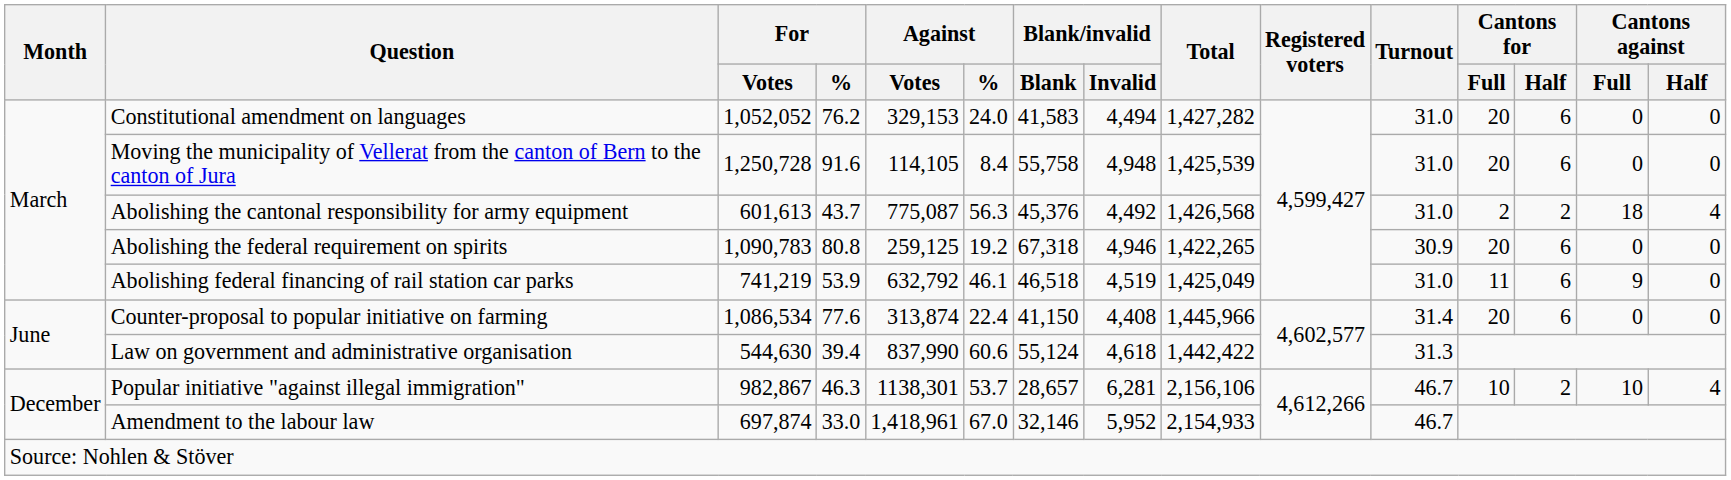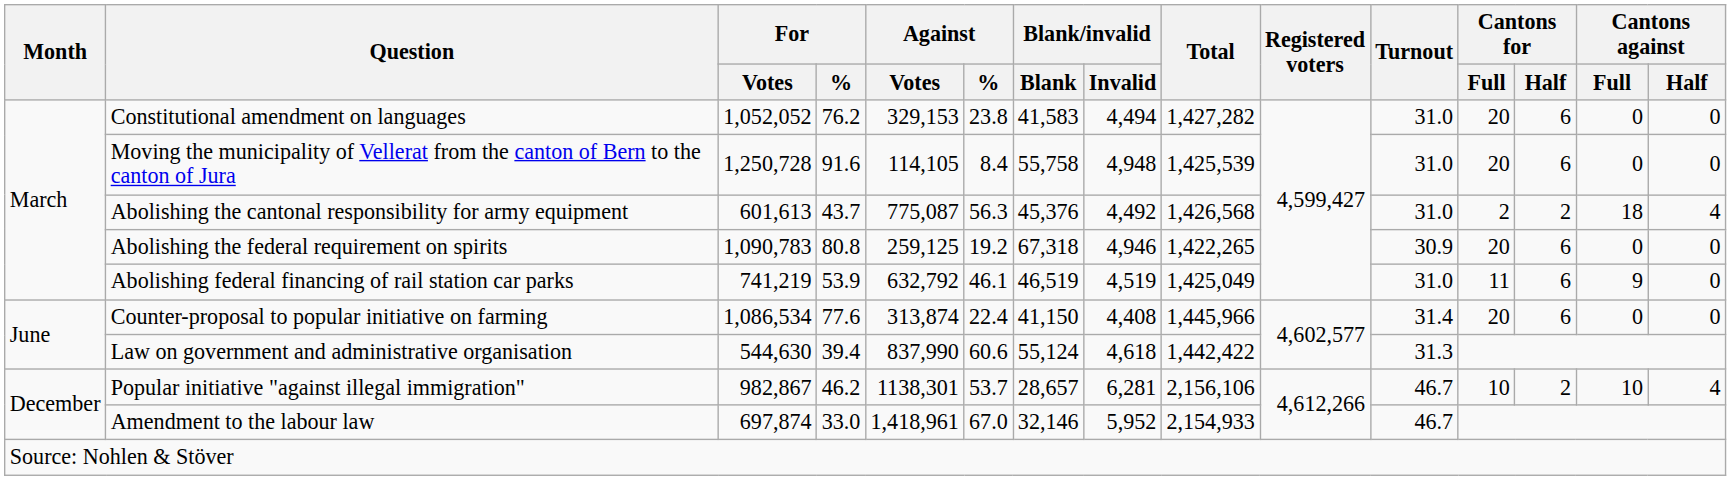Constitutional amendment on languages | Against / %: 24.0 -> 23.8
Abolishing federal financing of rail station car parks | Blank/invalid / Blank: 46,518 -> 46,519
Popular initiative "against illegal immigration" | For / %: 46.3 -> 46.2
